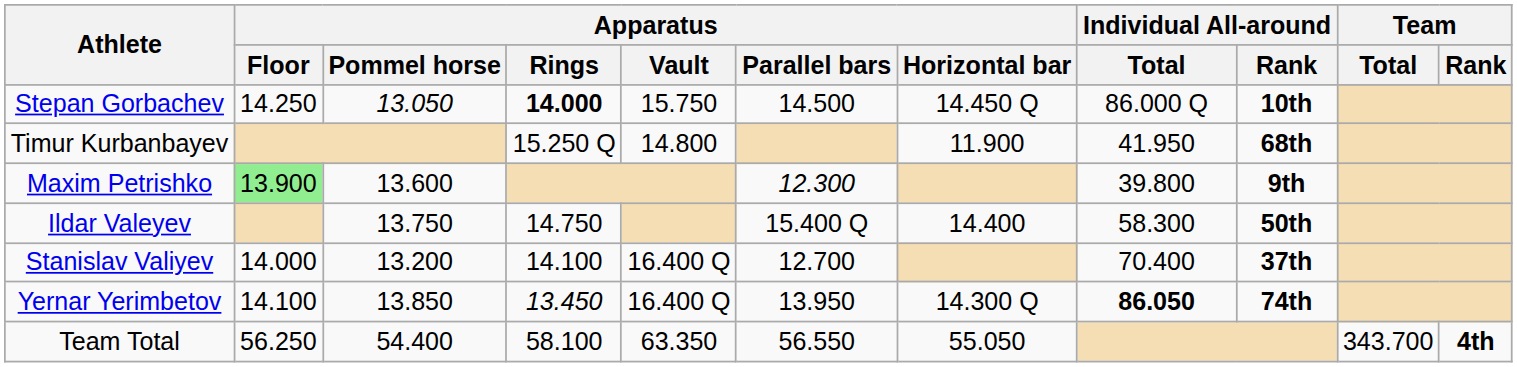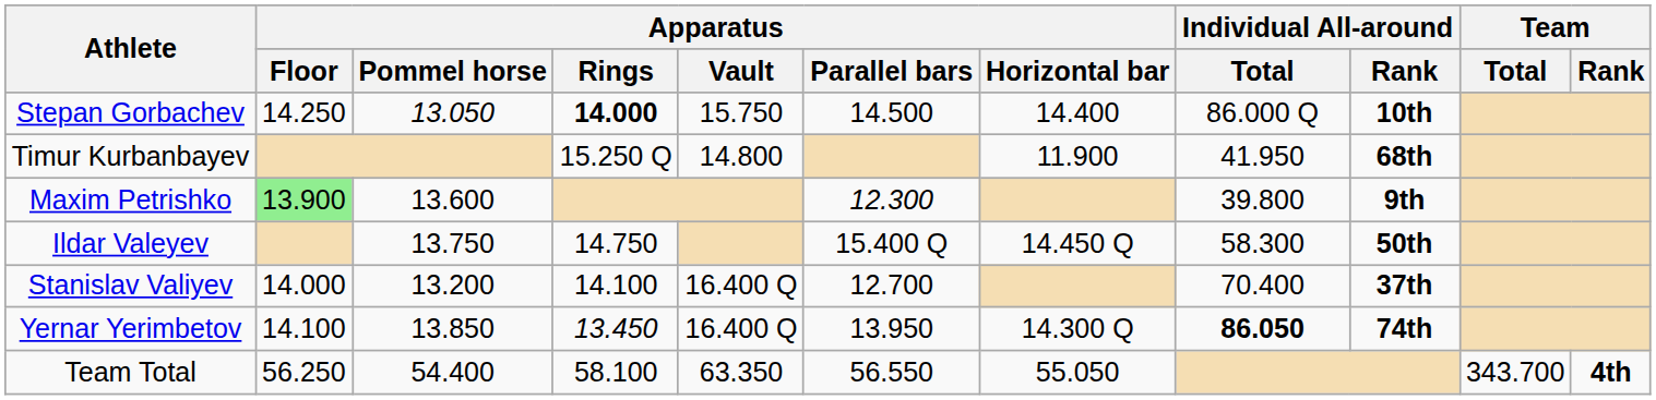Stepan Gorbachev | Apparatus / Horizontal bar: 14.450 Q -> 14.400
Ildar Valeyev | Apparatus / Horizontal bar: 14.400 -> 14.450 Q
